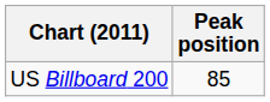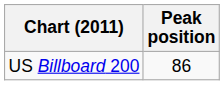US Billboard 200 | Peak position: 85 -> 86
